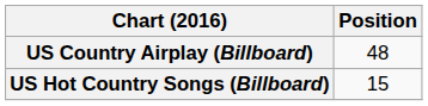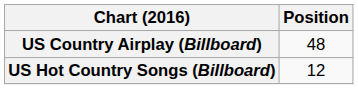US Hot Country Songs (Billboard) | Position: 15 -> 12
